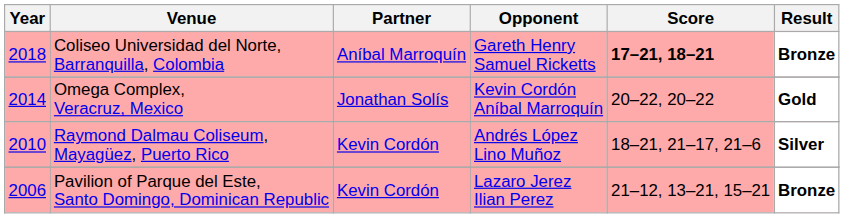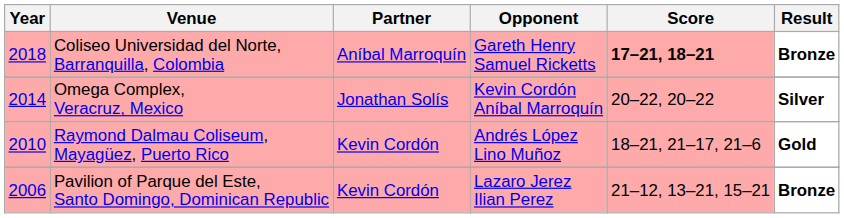Omega Complex, Veracruz, Mexico | Result: Gold -> Silver
Raymond Dalmau Coliseum, Mayagüez, Puerto Rico | Result: Silver -> Gold
